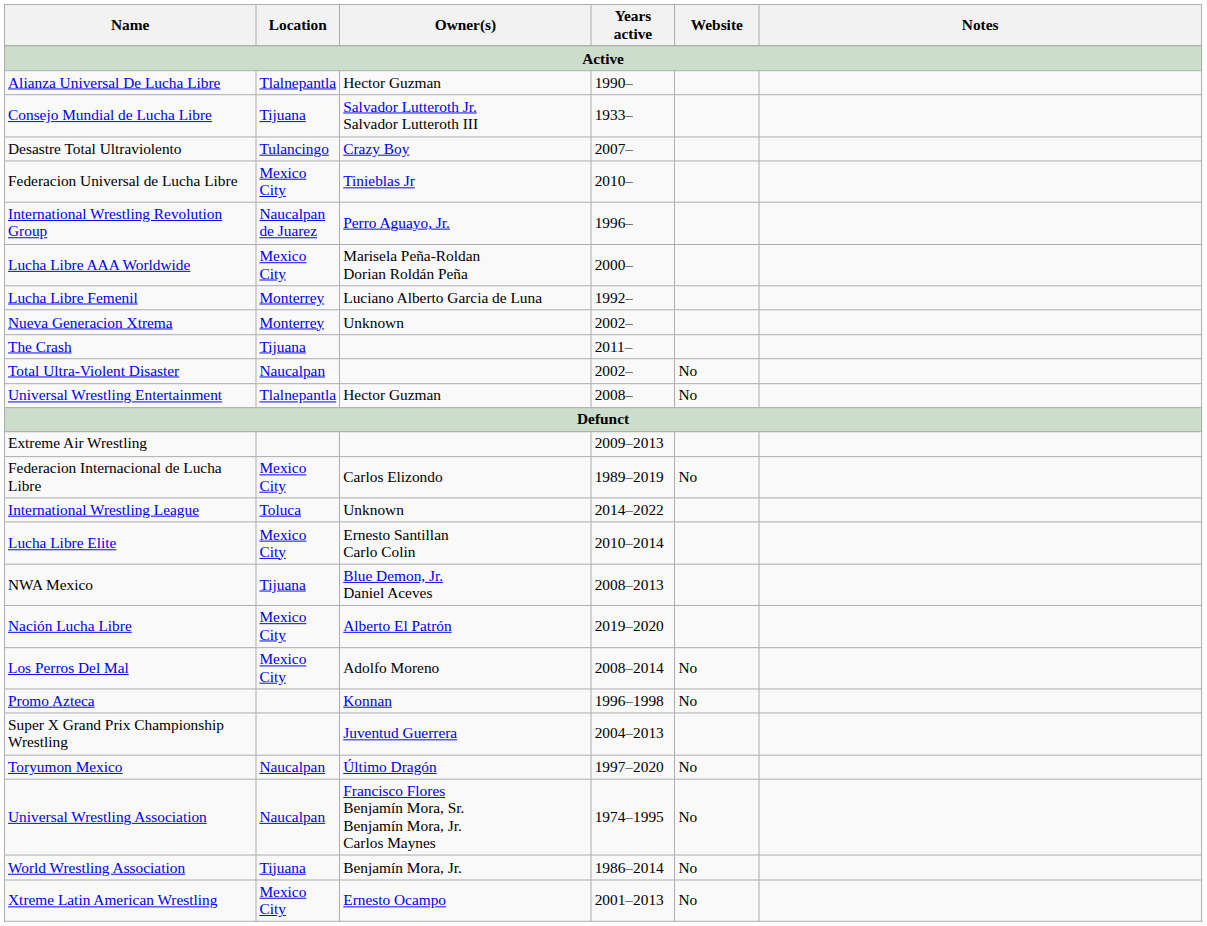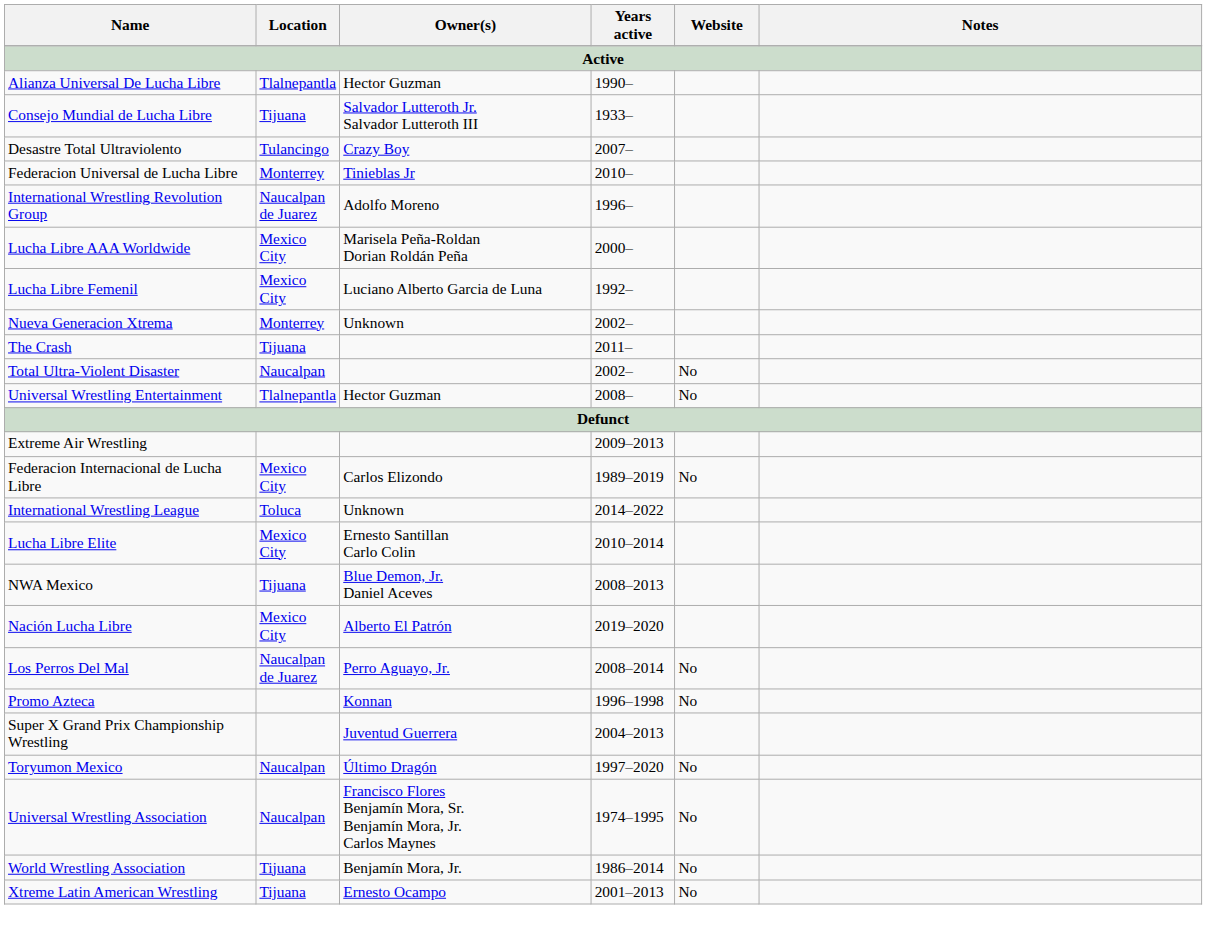Federacion Universal de Lucha Libre | Location: Mexico City -> Monterrey
International Wrestling Revolution Group | Owner(s): Perro Aguayo, Jr. -> Adolfo Moreno
Lucha Libre Femenil | Location: Monterrey -> Mexico City
Los Perros Del Mal | Location: Mexico City -> Naucalpan de Juarez
Los Perros Del Mal | Owner(s): Adolfo Moreno -> Perro Aguayo, Jr.
Xtreme Latin American Wrestling | Location: Mexico City -> Tijuana
